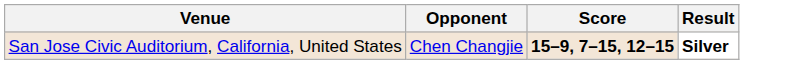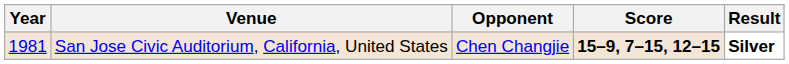+ column: Year | 1981
